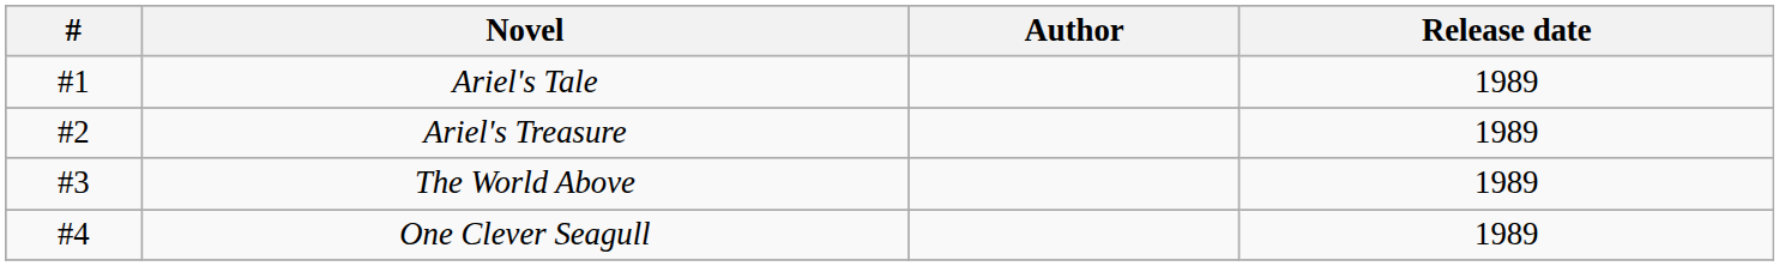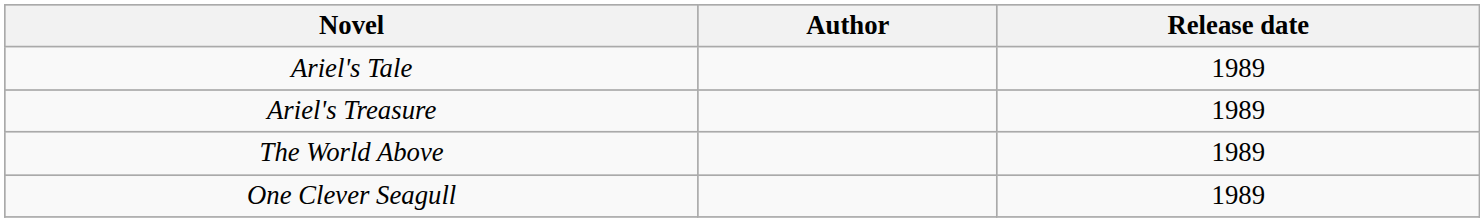- column: # | #1 | #2 | #3 | #4
